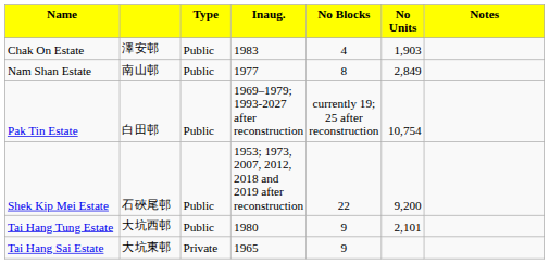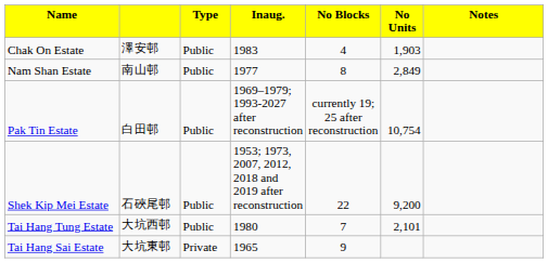Tai Hang Tung Estate | column 5: 9 -> 7
